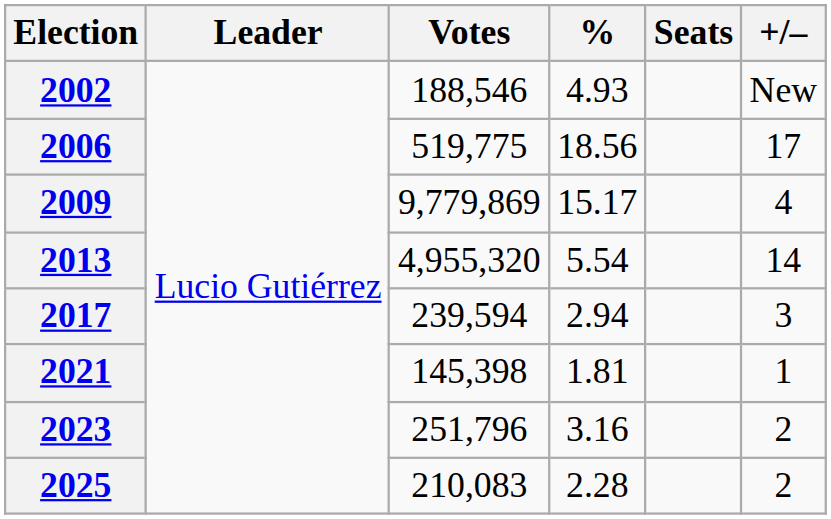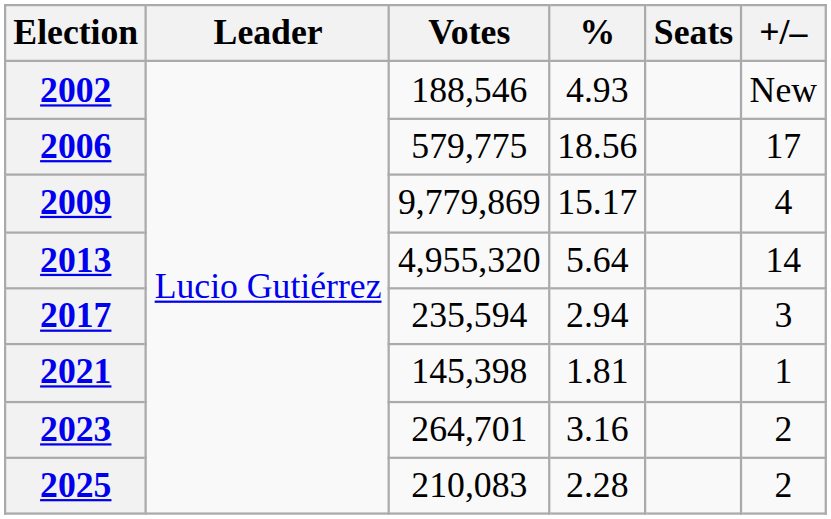2006 | Votes: 519,775 -> 579,775
2013 | %: 5.54 -> 5.64
2017 | Votes: 239,594 -> 235,594
2023 | Votes: 251,796 -> 264,701
